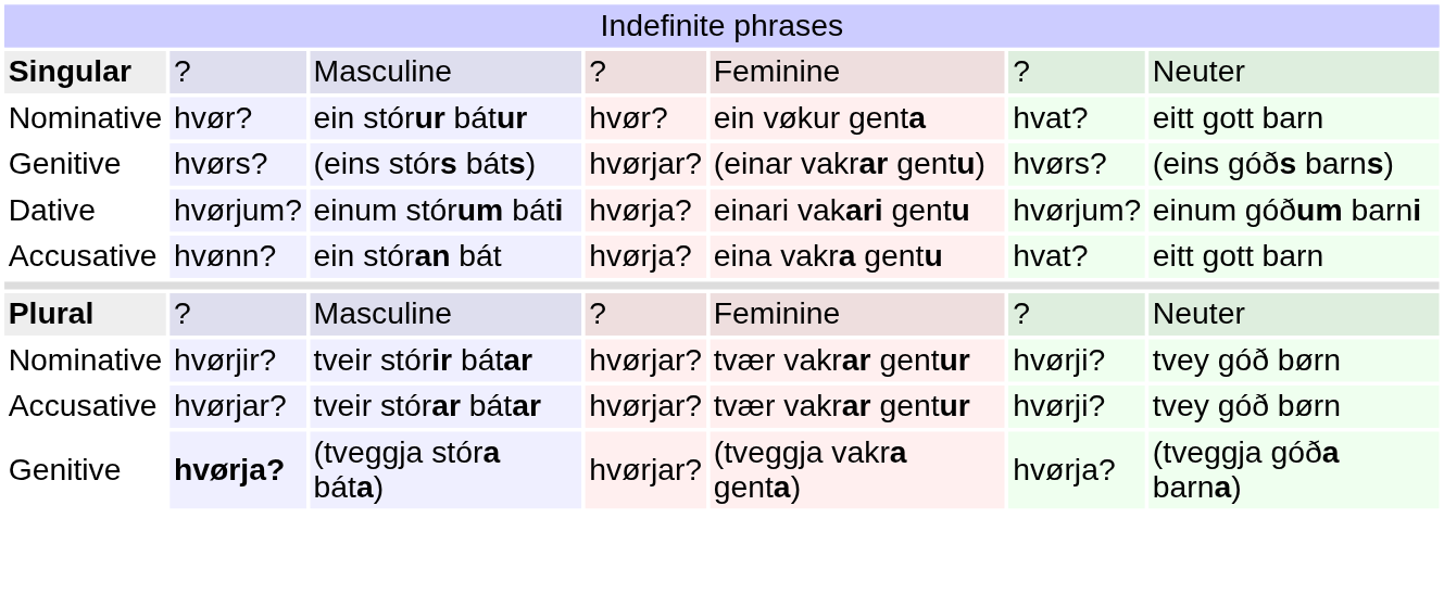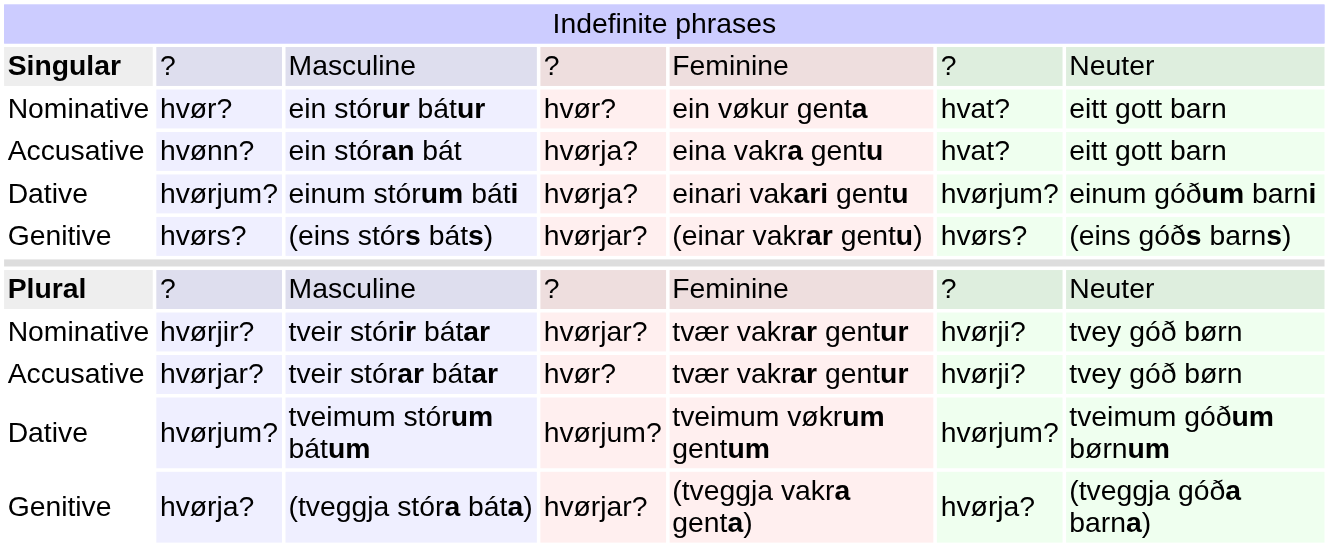rows swapped: ein stóran bát <-> (eins stórs báts)
tveir stórar bátar | column 4: hvørjar? -> hvør?
+ row: Dative | hvørjum? | tveimum stórum bátum | hvørjum? | tveimum vøkrum gentum | hvørjum? | tveimum góðum børnum
(tveggja stóra báta) | column 2: bold -> normal
